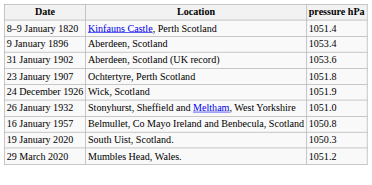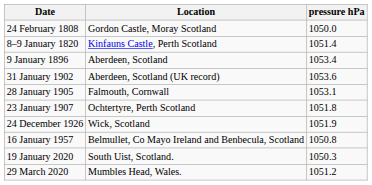+ row: 24 February 1808 | Gordon Castle, Moray Scotland | 1050.0
+ row: 28 January 1905 | Falmouth, Cornwall | 1053.1
- row: 26 January 1932 | Stonyhurst, Sheffield and Meltham, West Yorkshire | 1051.0
